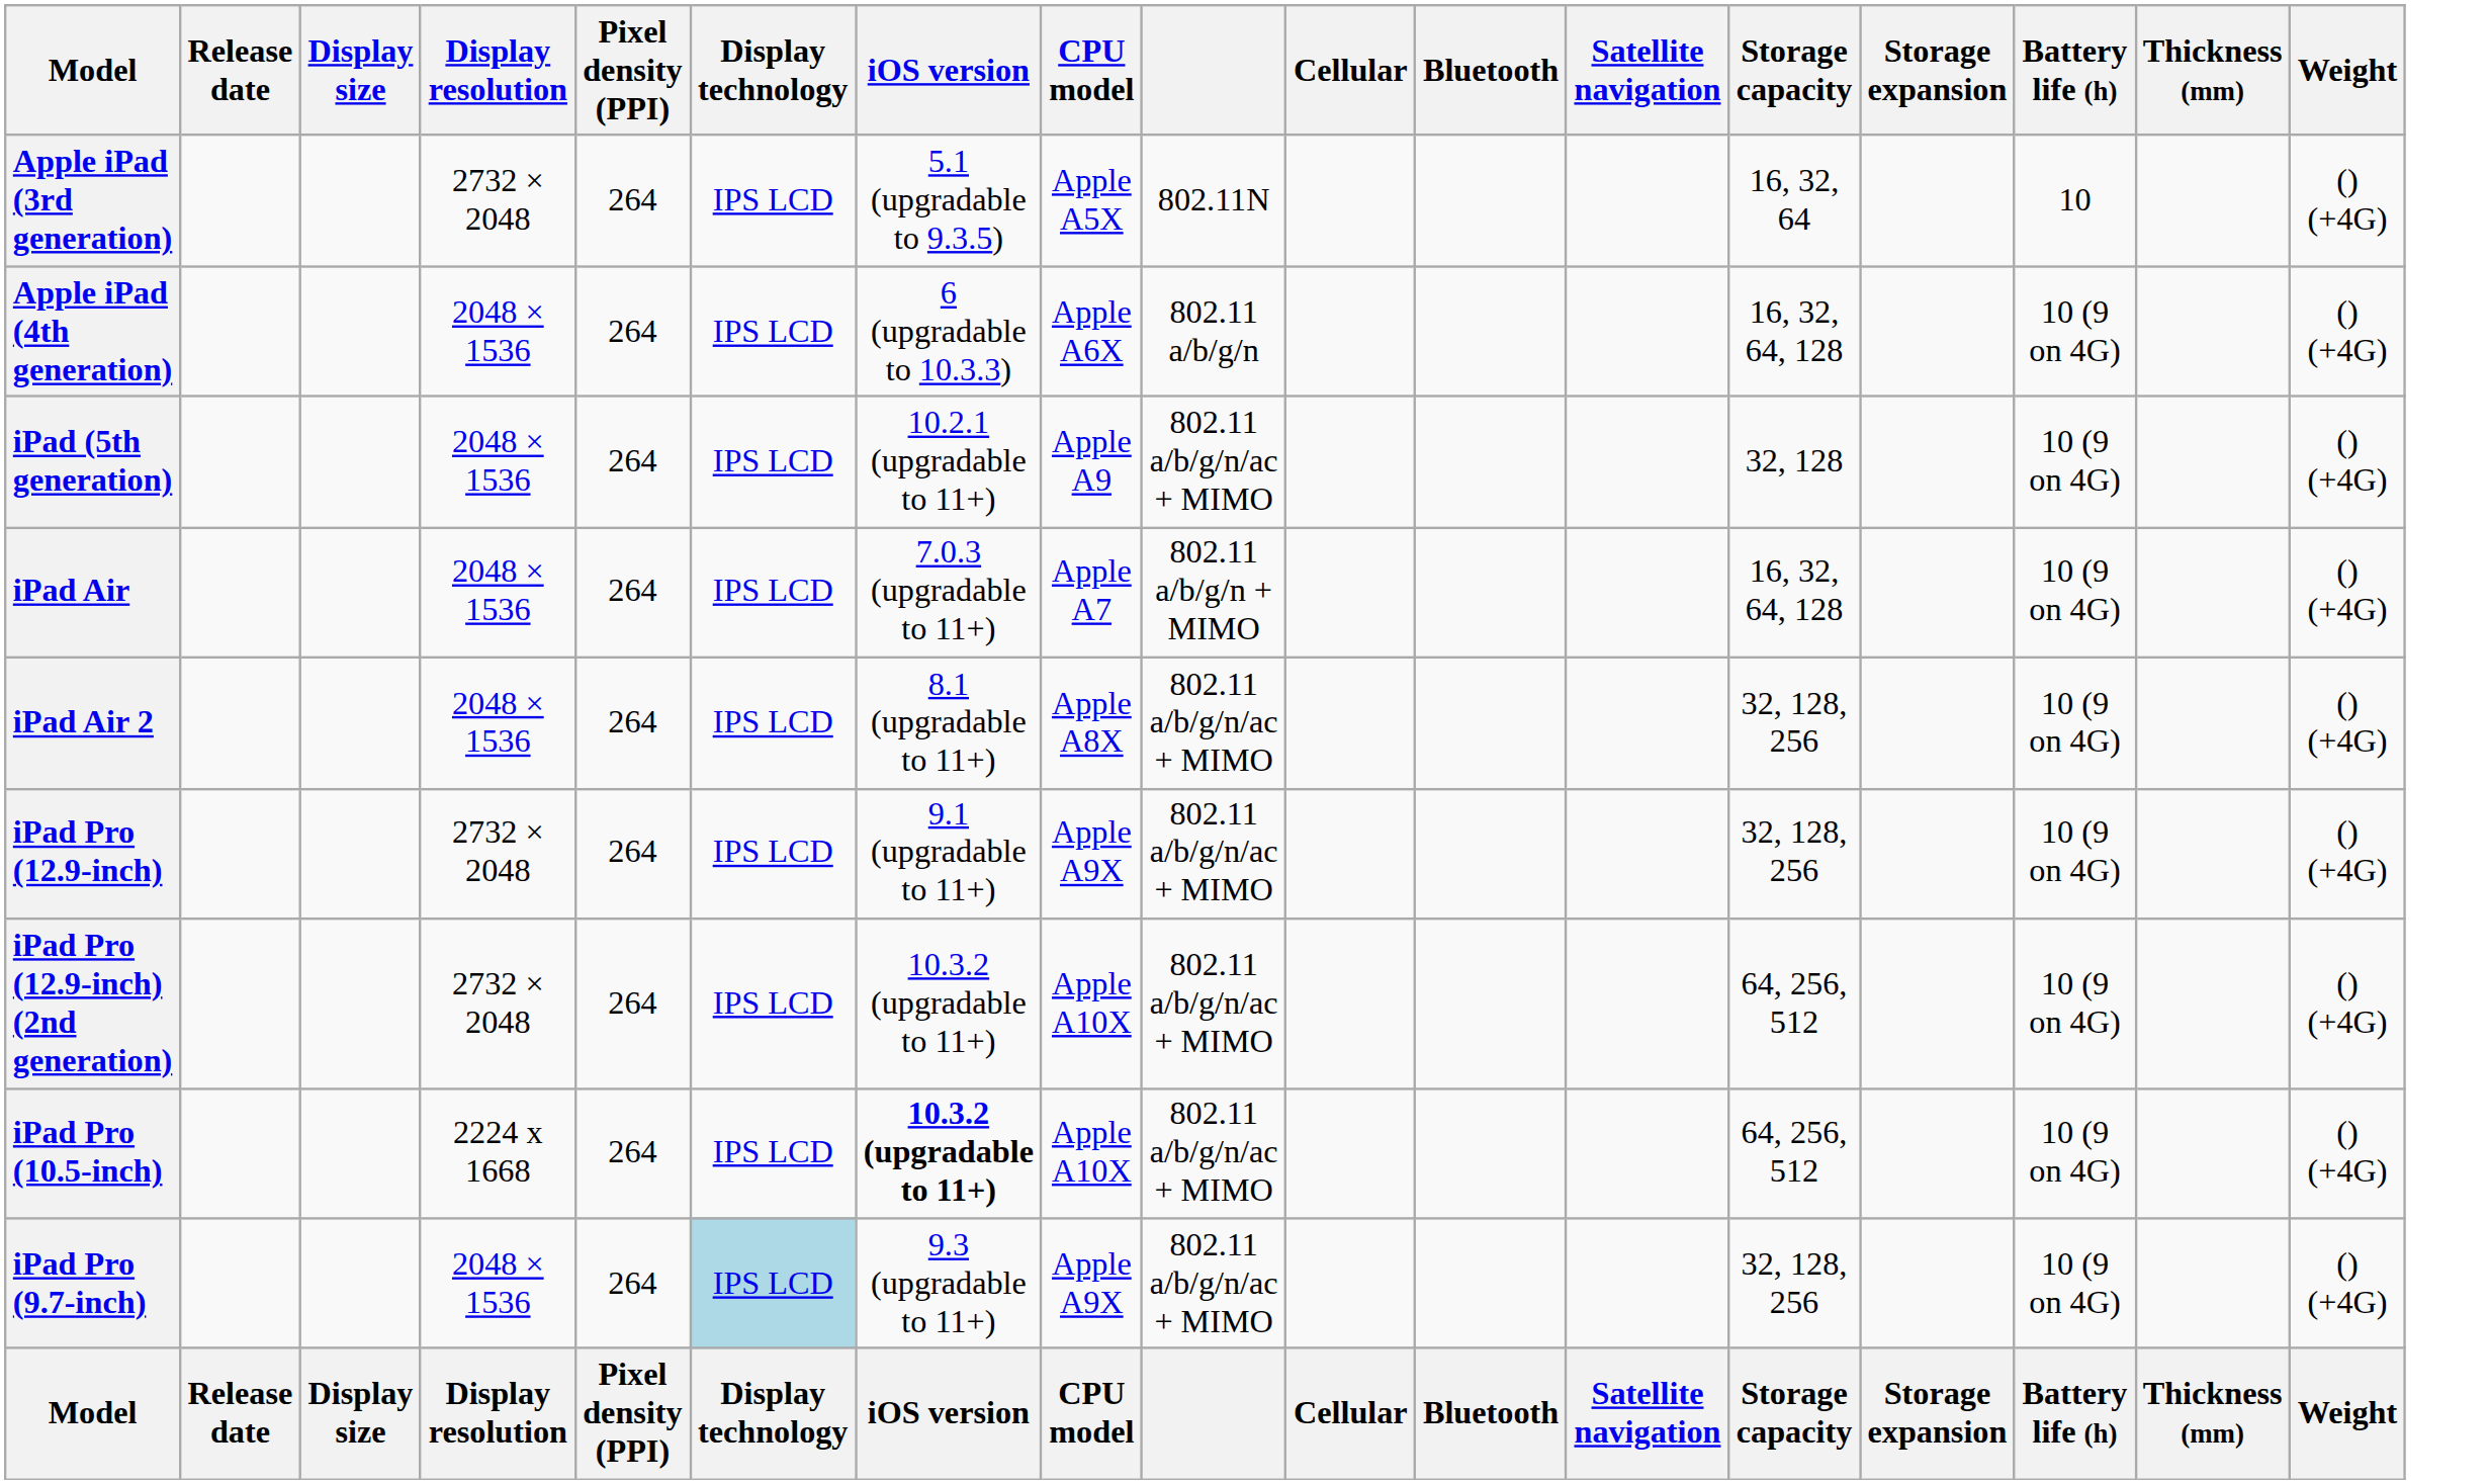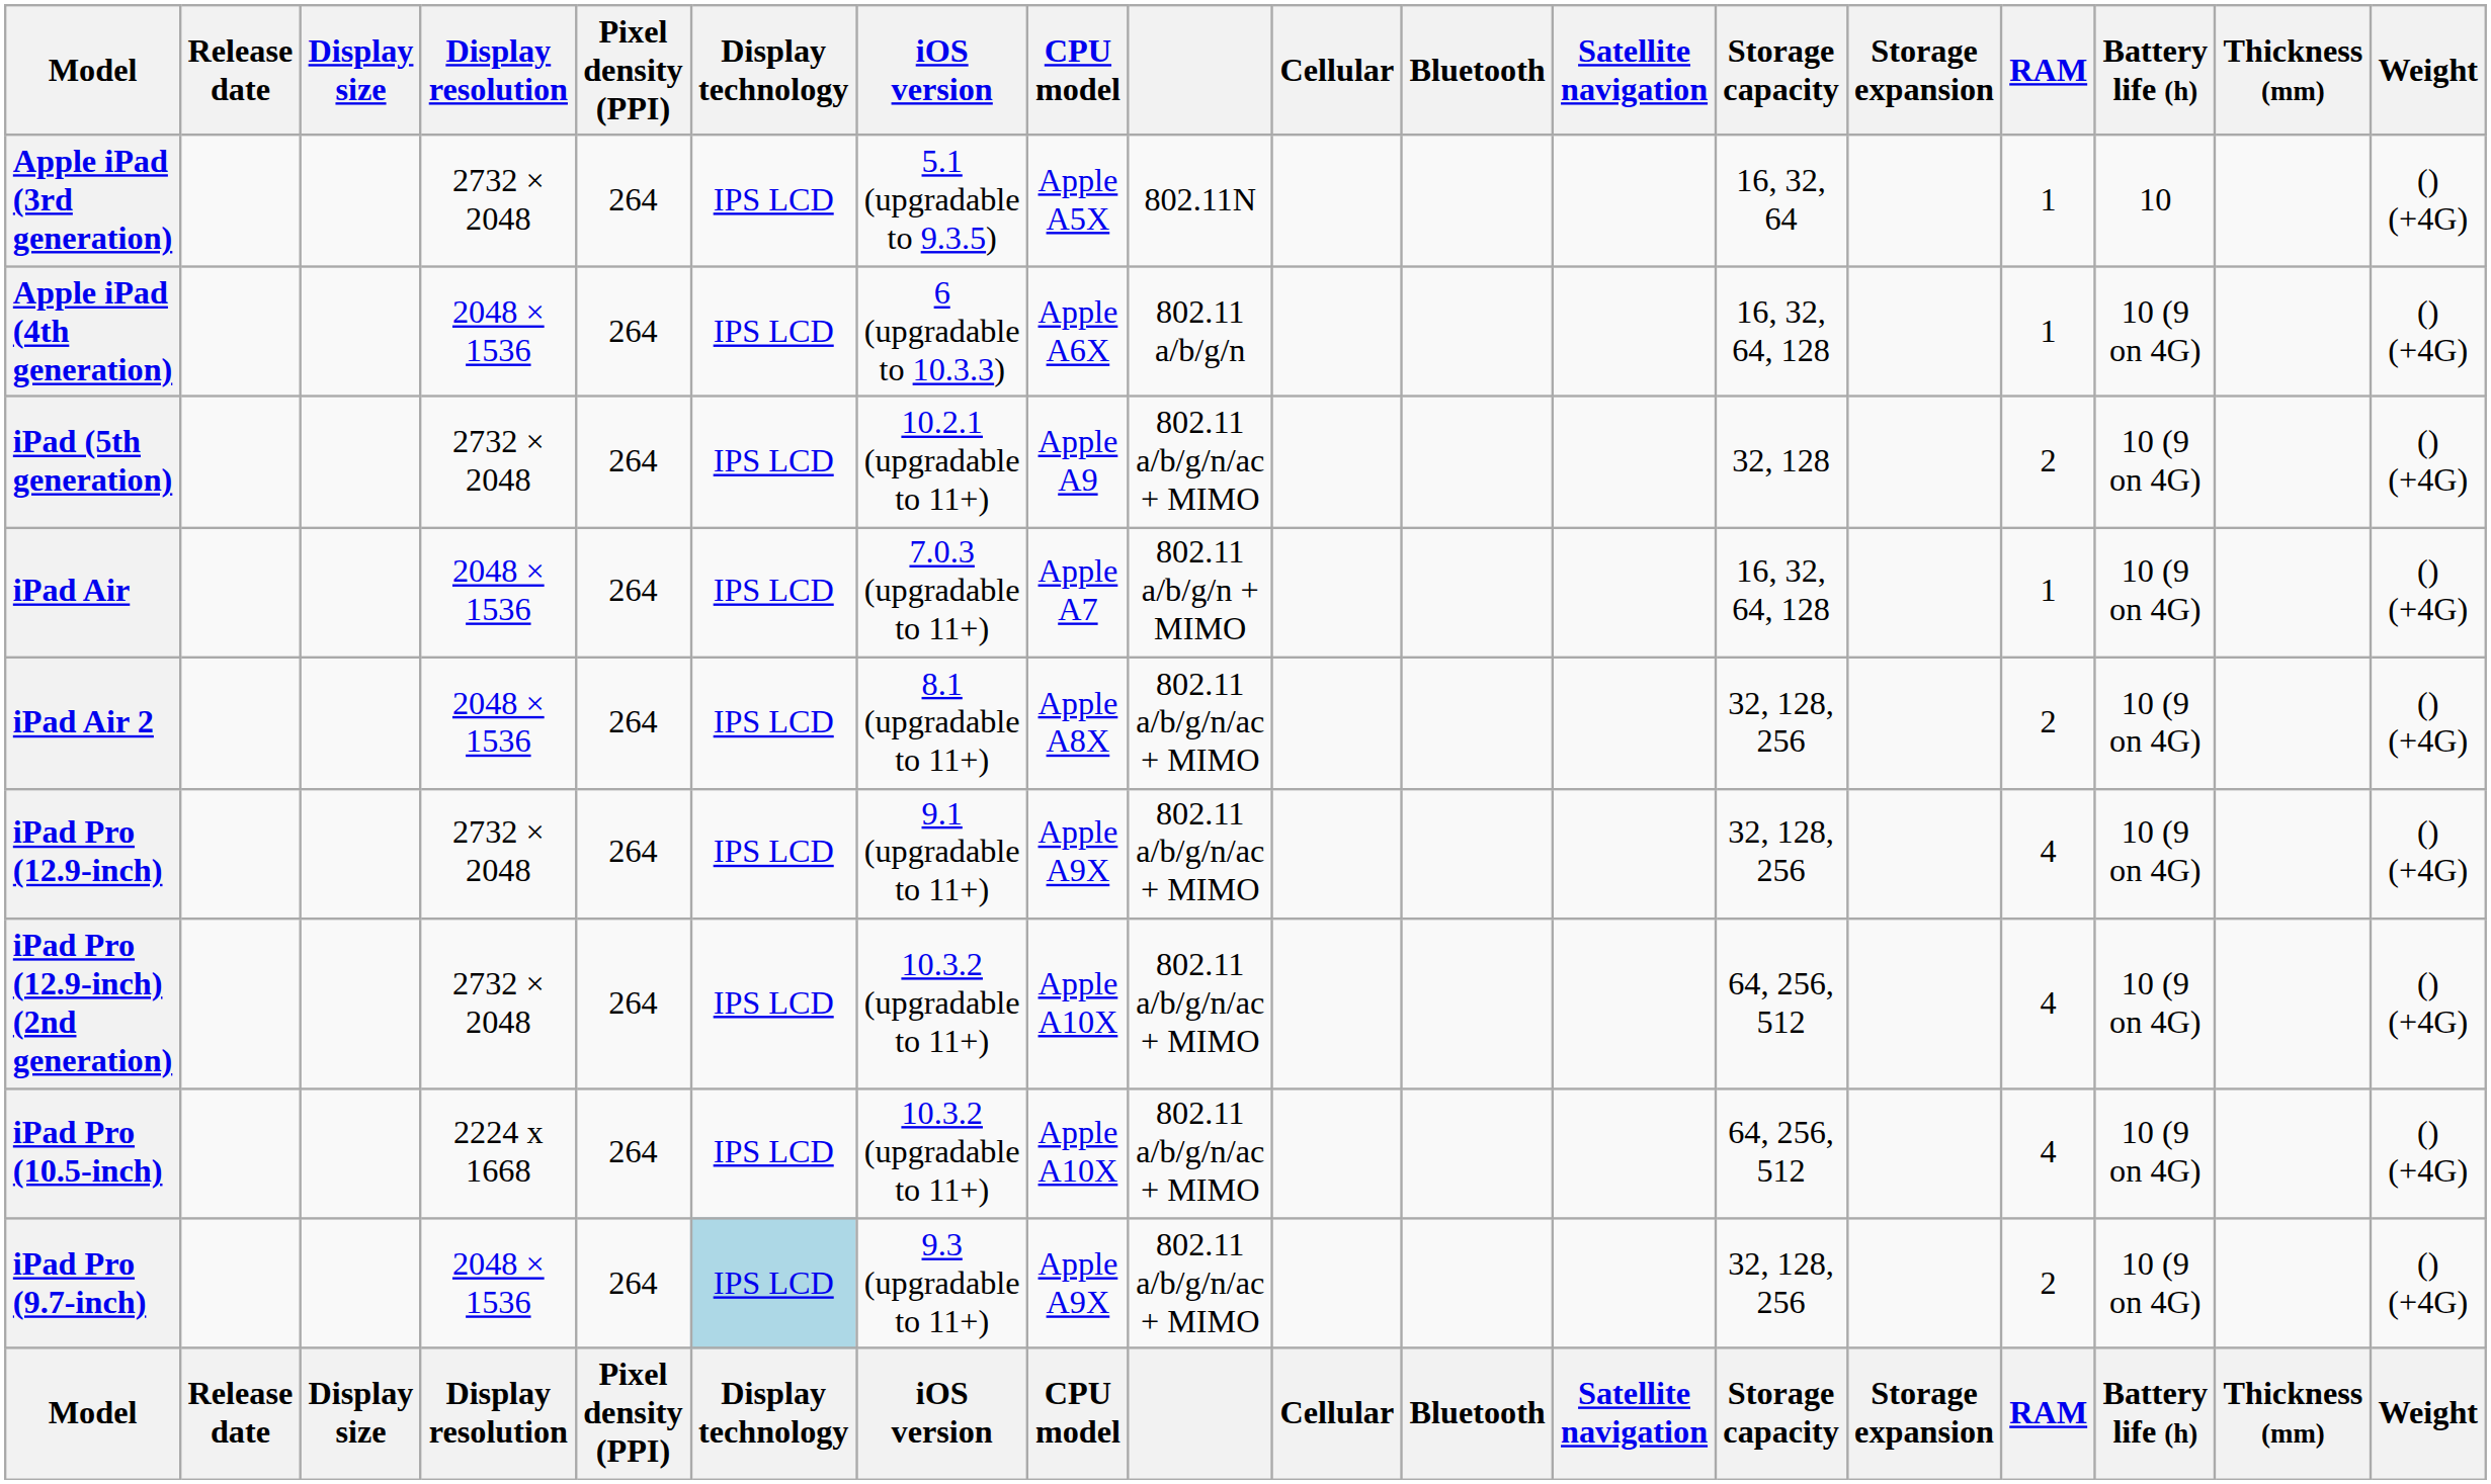+ column: RAM | 1 | 1 | 2 | 1 | 2 | 4 | 4 | 4 | 2 | RAM
iPad (5th generation) | Display resolution: 2048 × 1536 -> 2732 × 2048
iPad Pro (10.5-inch) | iOS version: bold -> normal
